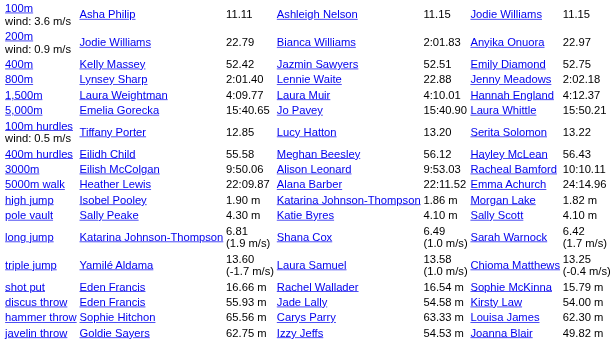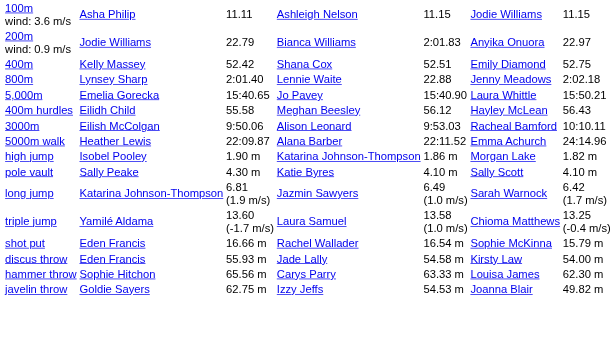400m | column 4: Jazmin Sawyers -> Shana Cox
- row: 1,500m | Laura Weightman | 4:09.77 | Laura Muir | 4:10.01 | Hannah England | 4:12.37
- row: 100m hurdles wind: 0.5 m/s | Tiffany Porter | 12.85 | Lucy Hatton | 13.20 | Serita Solomon | 13.22
long jump | column 4: Shana Cox -> Jazmin Sawyers
